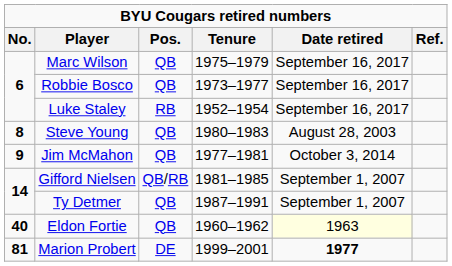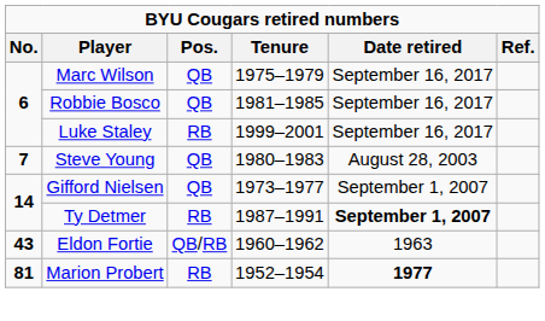Robbie Bosco | Tenure: 1973–1977 -> 1981–1985
Luke Staley | Tenure: 1952–1954 -> 1999–2001
Steve Young | No.: 8 -> 7
- row: 9 | Jim McMahon | QB | 1977–1981 | October 3, 2014
Gifford Nielsen | Pos.: QB/RB -> QB
Gifford Nielsen | Tenure: 1981–1985 -> 1973–1977
Ty Detmer | Pos.: QB -> RB
Ty Detmer | Date retired: normal -> bold
Eldon Fortie | No.: 40 -> 43
Eldon Fortie | Pos.: QB -> QB/RB
Eldon Fortie | Date retired: lightyellow background -> no background
Marion Probert | Pos.: DE -> RB
Marion Probert | Tenure: 1999–2001 -> 1952–1954
